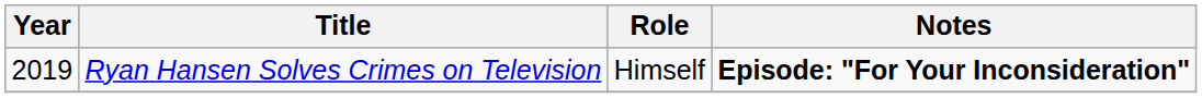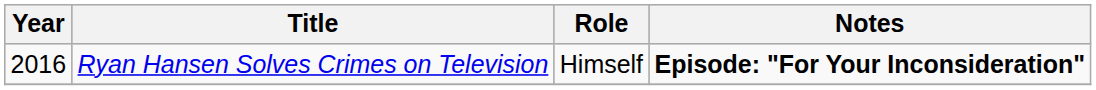Ryan Hansen Solves Crimes on Television | Year: 2019 -> 2016
